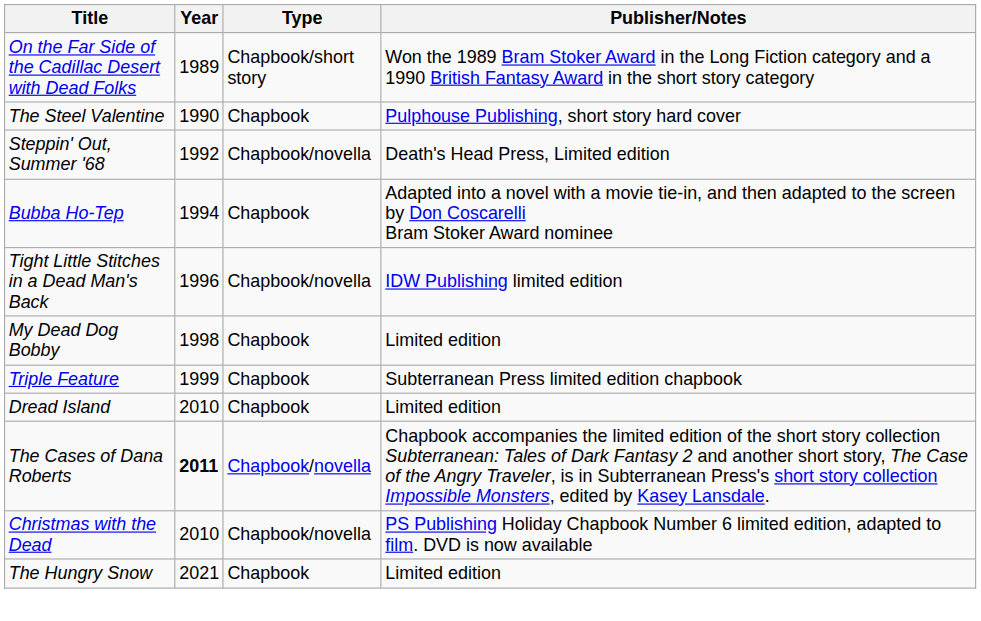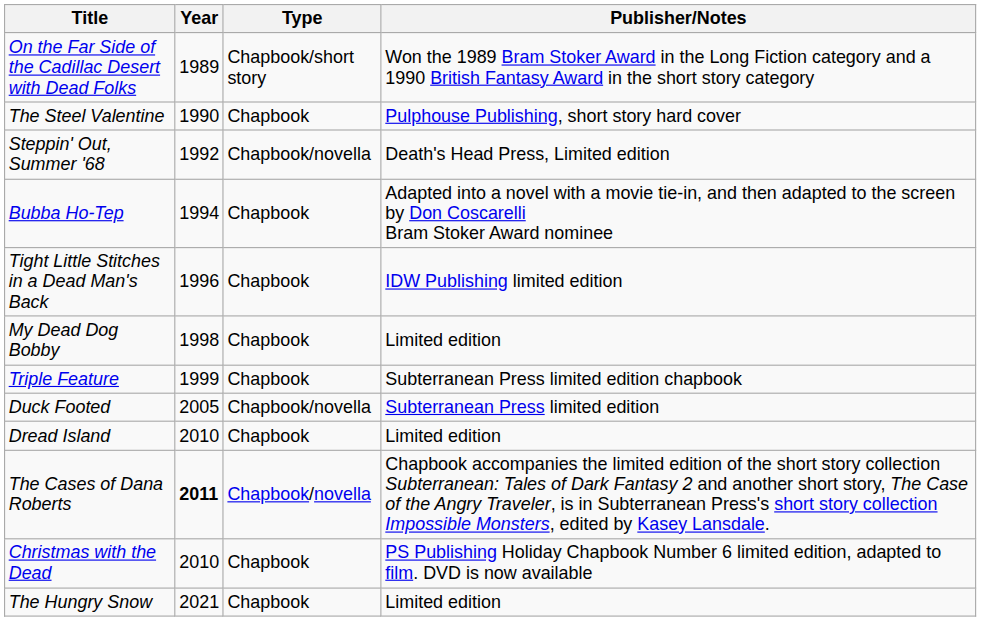Tight Little Stitches in a Dead Man's Back | Type: Chapbook/novella -> Chapbook
+ row: Duck Footed | 2005 | Chapbook/novella | Subterranean Press limited edition
Christmas with the Dead | Type: Chapbook/novella -> Chapbook
